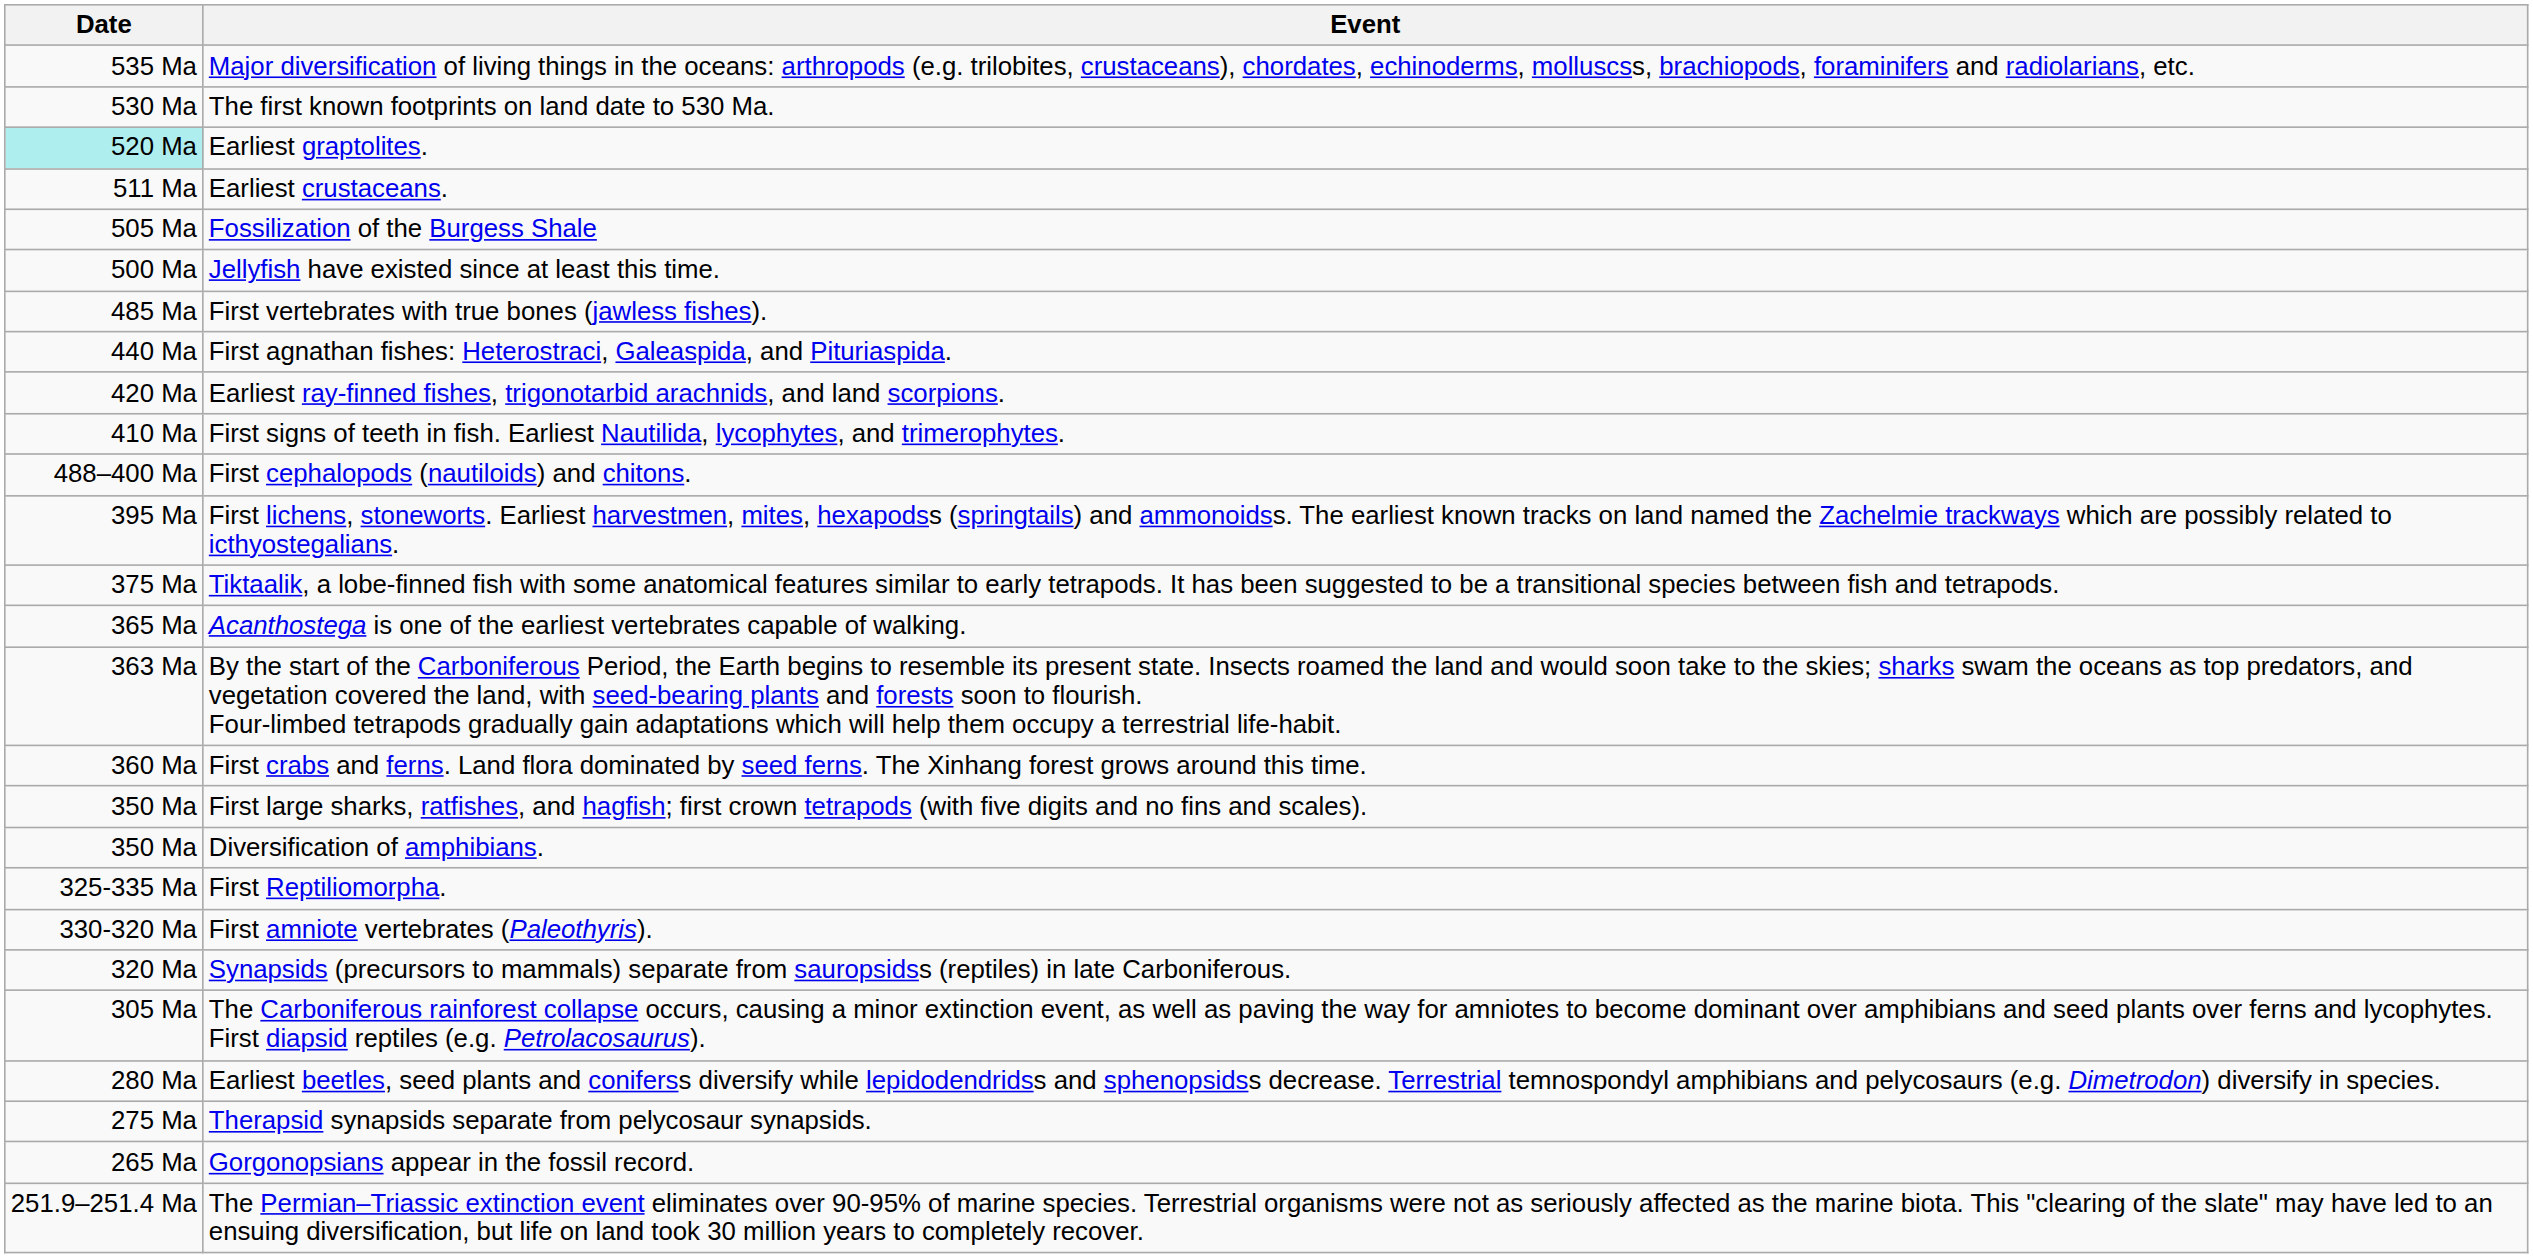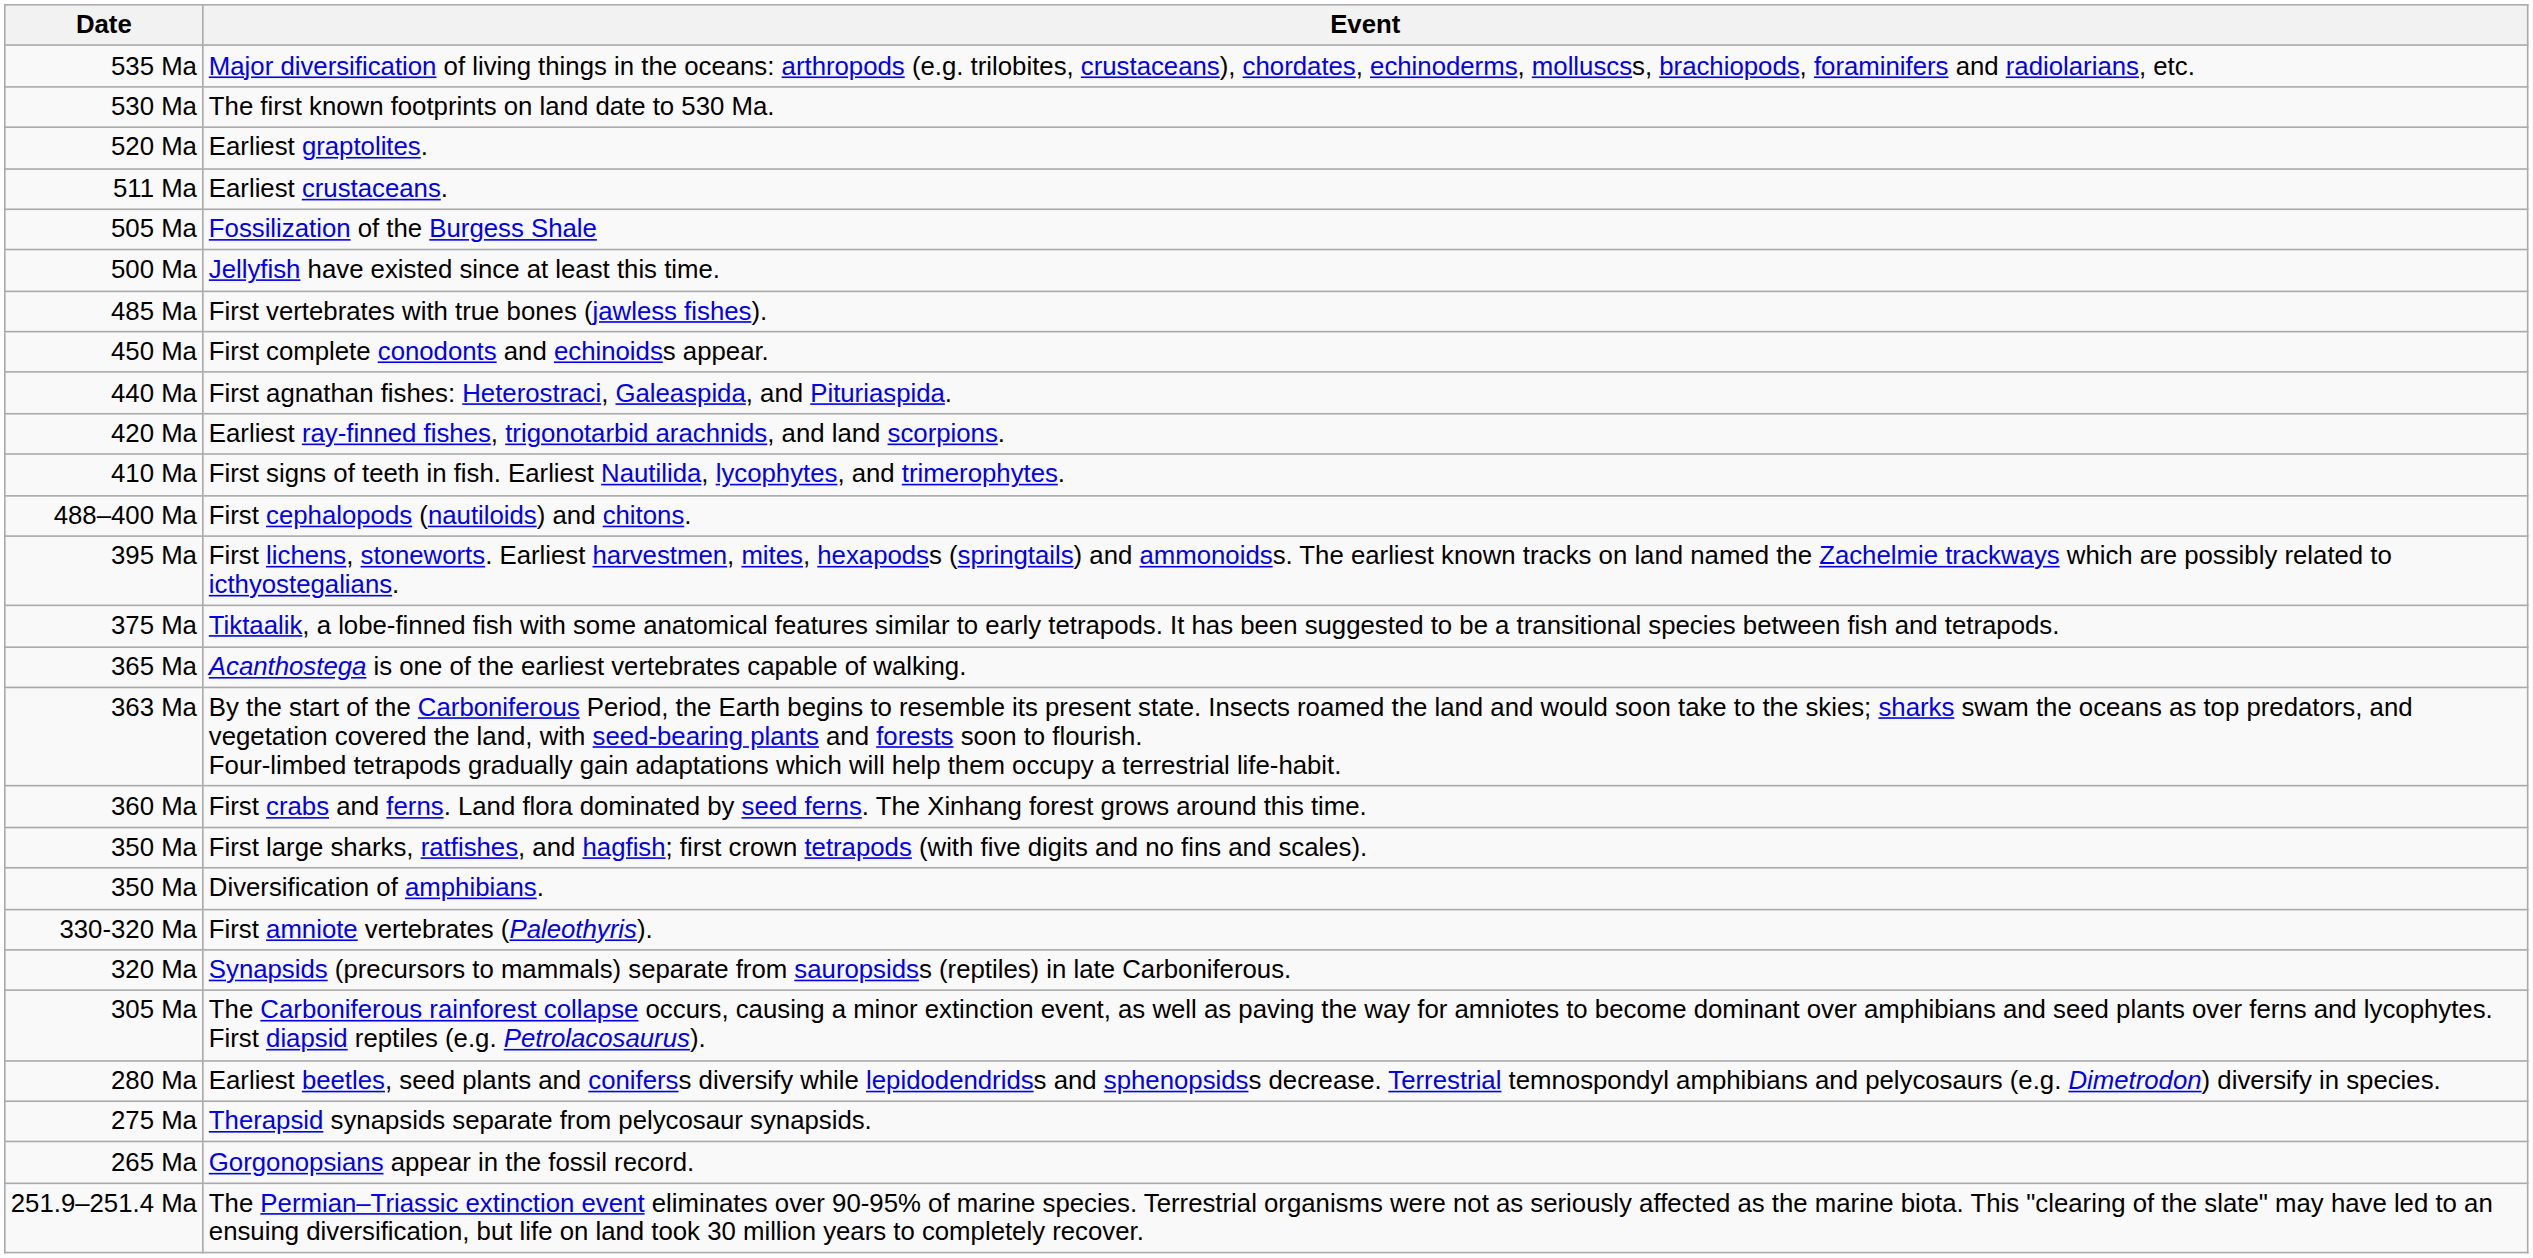Earliest graptolites. | Date: paleturquoise background -> no background
+ row: 450 Ma | First complete conodonts and echinoidss appear.
- row: 325-335 Ma | First Reptiliomorpha.
